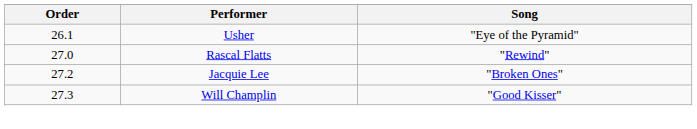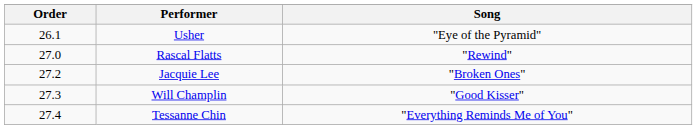+ row: 27.4 | Tessanne Chin | "Everything Reminds Me of You"
